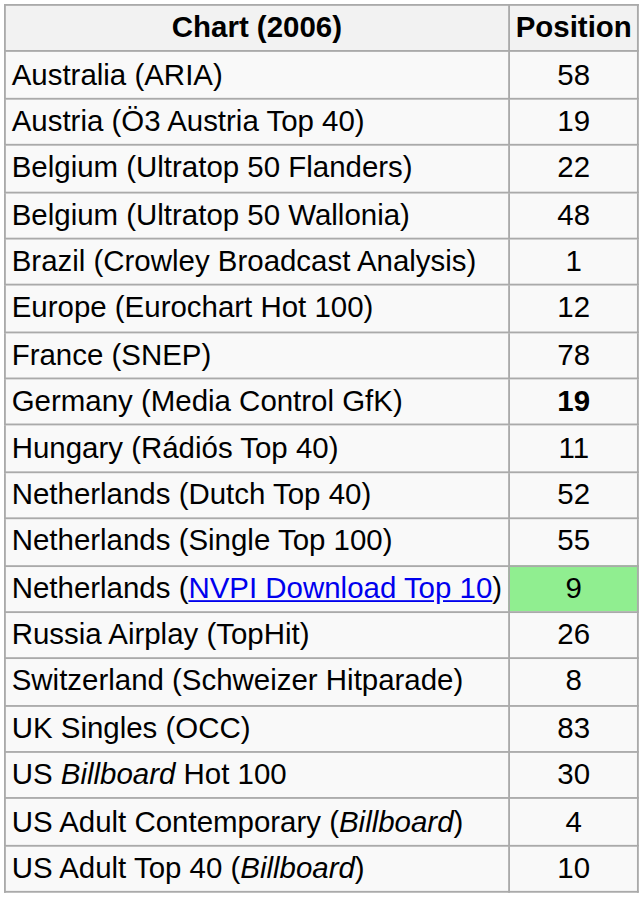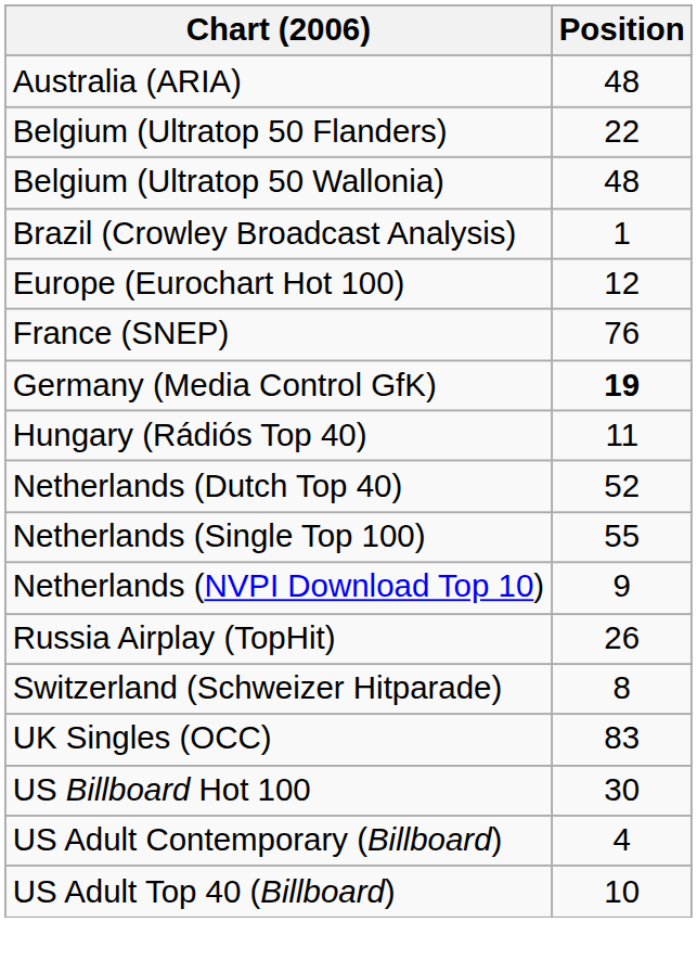Australia (ARIA) | Position: 58 -> 48
- row: Austria (Ö3 Austria Top 40) | 19
France (SNEP) | Position: 78 -> 76
Netherlands (NVPI Download Top 10) | Position: lightgreen background -> no background
